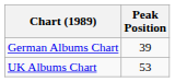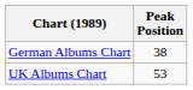German Albums Chart | Peak Position: 39 -> 38
